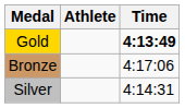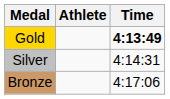rows swapped: Silver <-> Bronze
